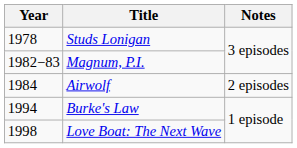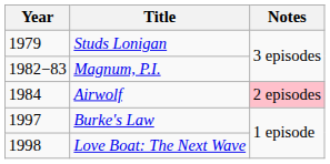Studs Lonigan | Year: 1978 -> 1979
Airwolf | Notes: no background -> pink background
Burke's Law | Year: 1994 -> 1997
